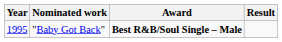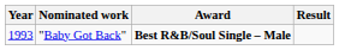"Baby Got Back" | Year: 1995 -> 1993
